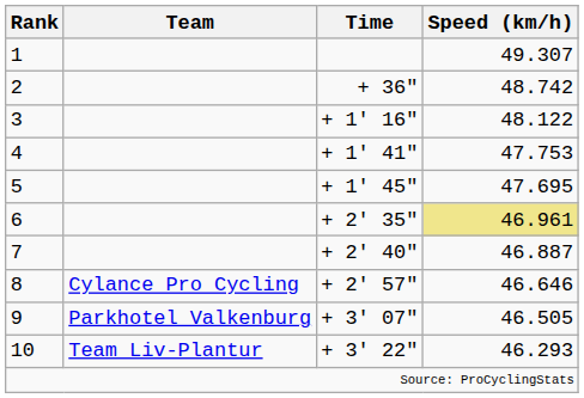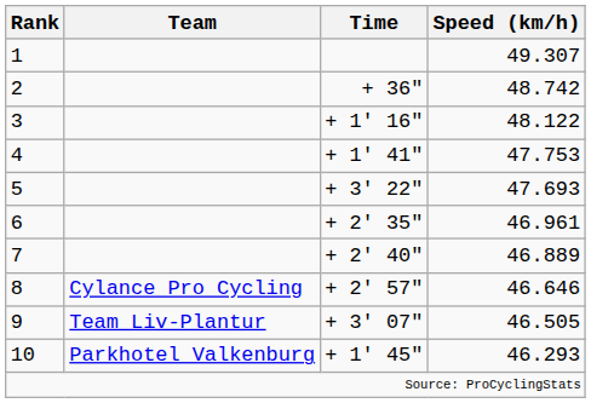5 | Time: + 1' 45" -> + 3' 22"
5 | Speed (km/h): 47.695 -> 47.693
6 | Speed (km/h): khaki background -> no background
7 | Speed (km/h): 46.887 -> 46.889
9 | Team: Parkhotel Valkenburg -> Team Liv-Plantur
10 | Team: Team Liv-Plantur -> Parkhotel Valkenburg
10 | Time: + 3' 22" -> + 1' 45"
